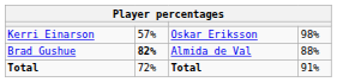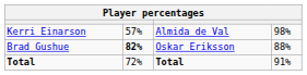Kerri Einarson | column 3: Oskar Eriksson -> Almida de Val
Brad Gushue | column 3: Almida de Val -> Oskar Eriksson
